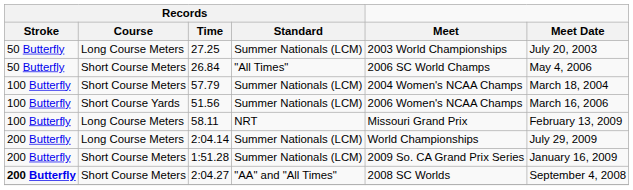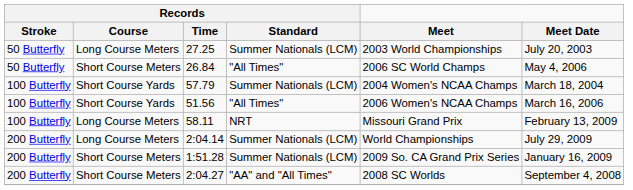57.79 | Records / Course: Short Course Meters -> Short Course Yards
51.56 | Records / Standard: Summer Nationals (LCM) -> "All Times"
2:04.27 | Records / Stroke: bold -> normal
